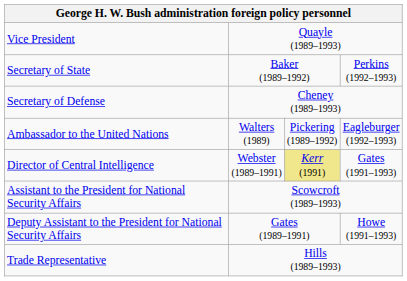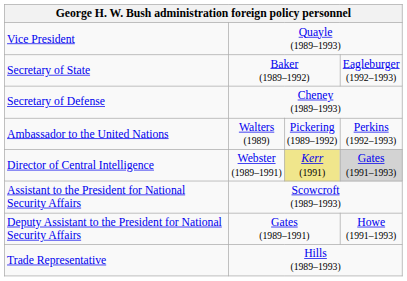Secretary of State | column 7: Perkins (1992–1993) -> Eagleburger (1992–1993)
Ambassador to the United Nations | column 7: Eagleburger (1992–1993) -> Perkins (1992–1993)
Director of Central Intelligence | column 7: no background -> lightgrey background
